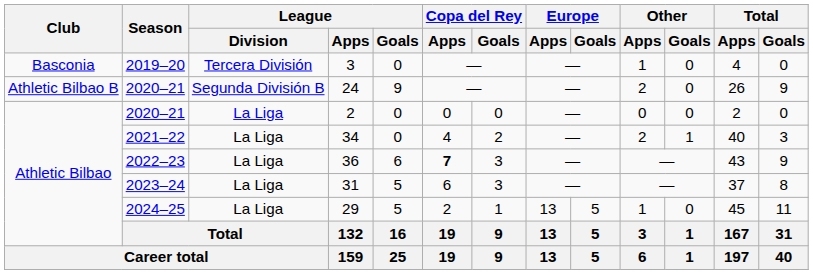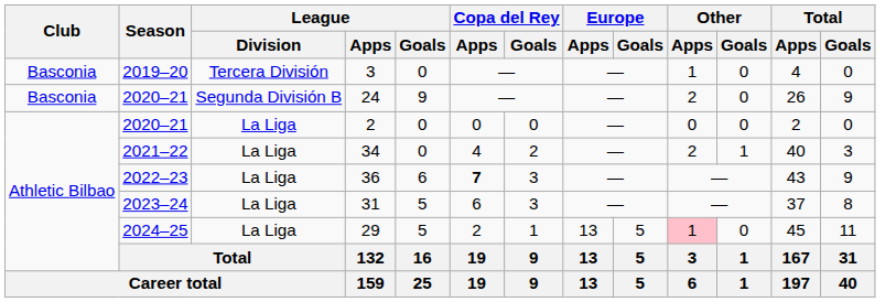24 | Club: Athletic Bilbao B -> Basconia
29 | Other / Apps: no background -> pink background
